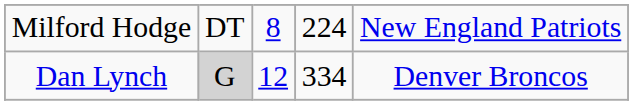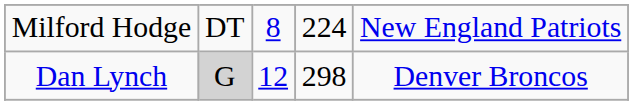Dan Lynch | column 4: 334 -> 298
